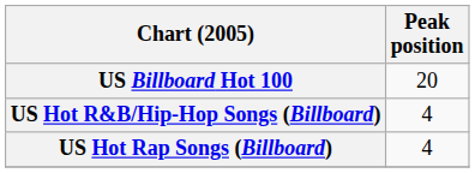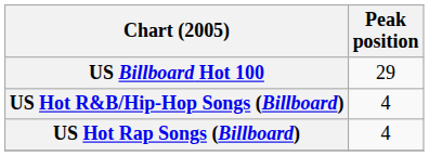US Billboard Hot 100 | Peak position: 20 -> 29
